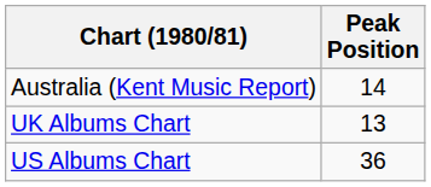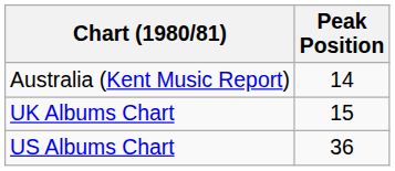UK Albums Chart | Peak Position: 13 -> 15
